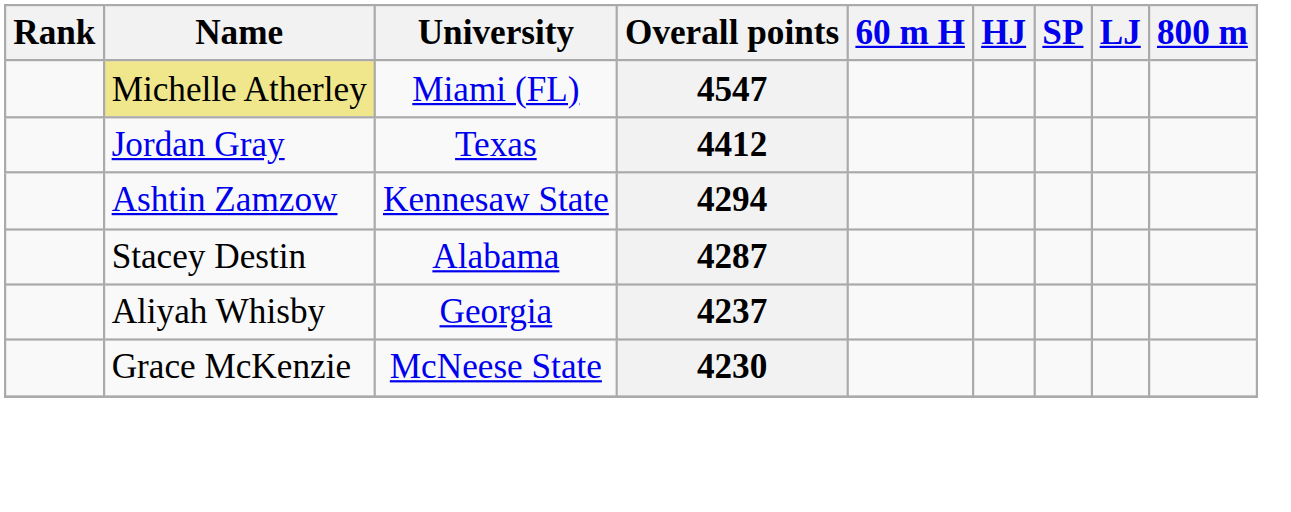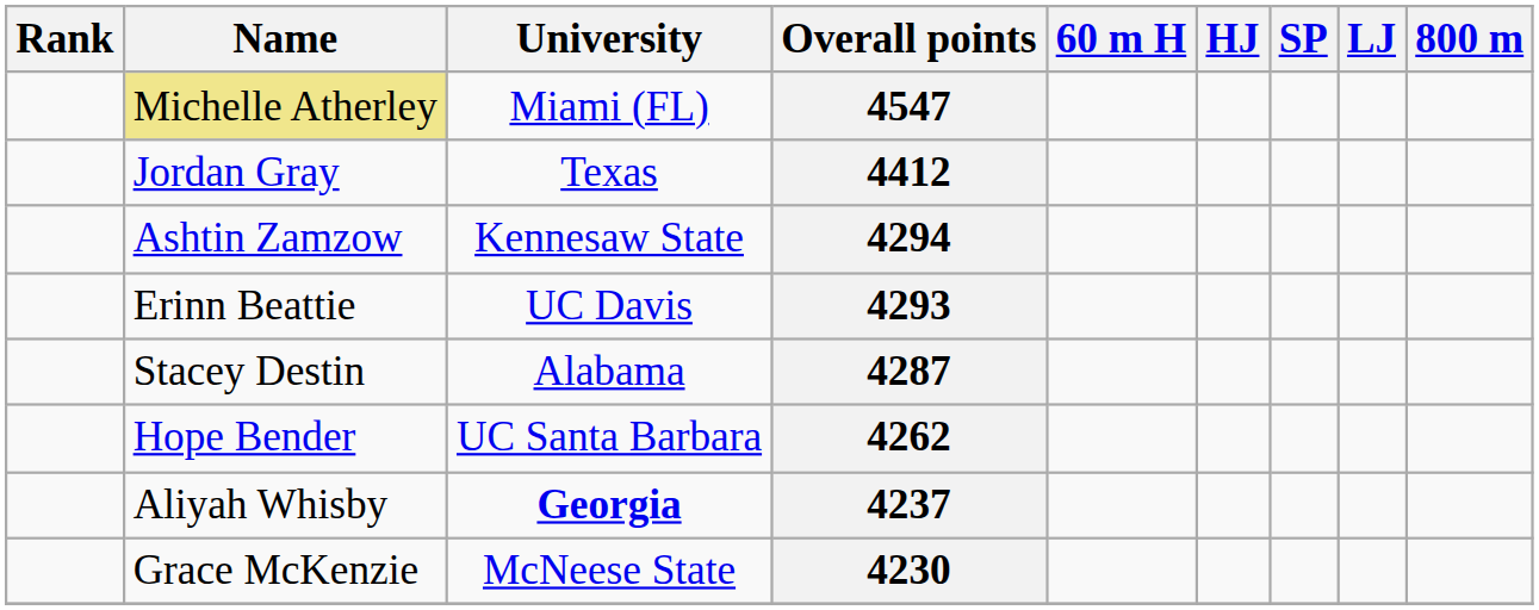+ row: Erinn Beattie | UC Davis | 4293
+ row: Hope Bender | UC Santa Barbara | 4262
4237 | University: normal -> bold
